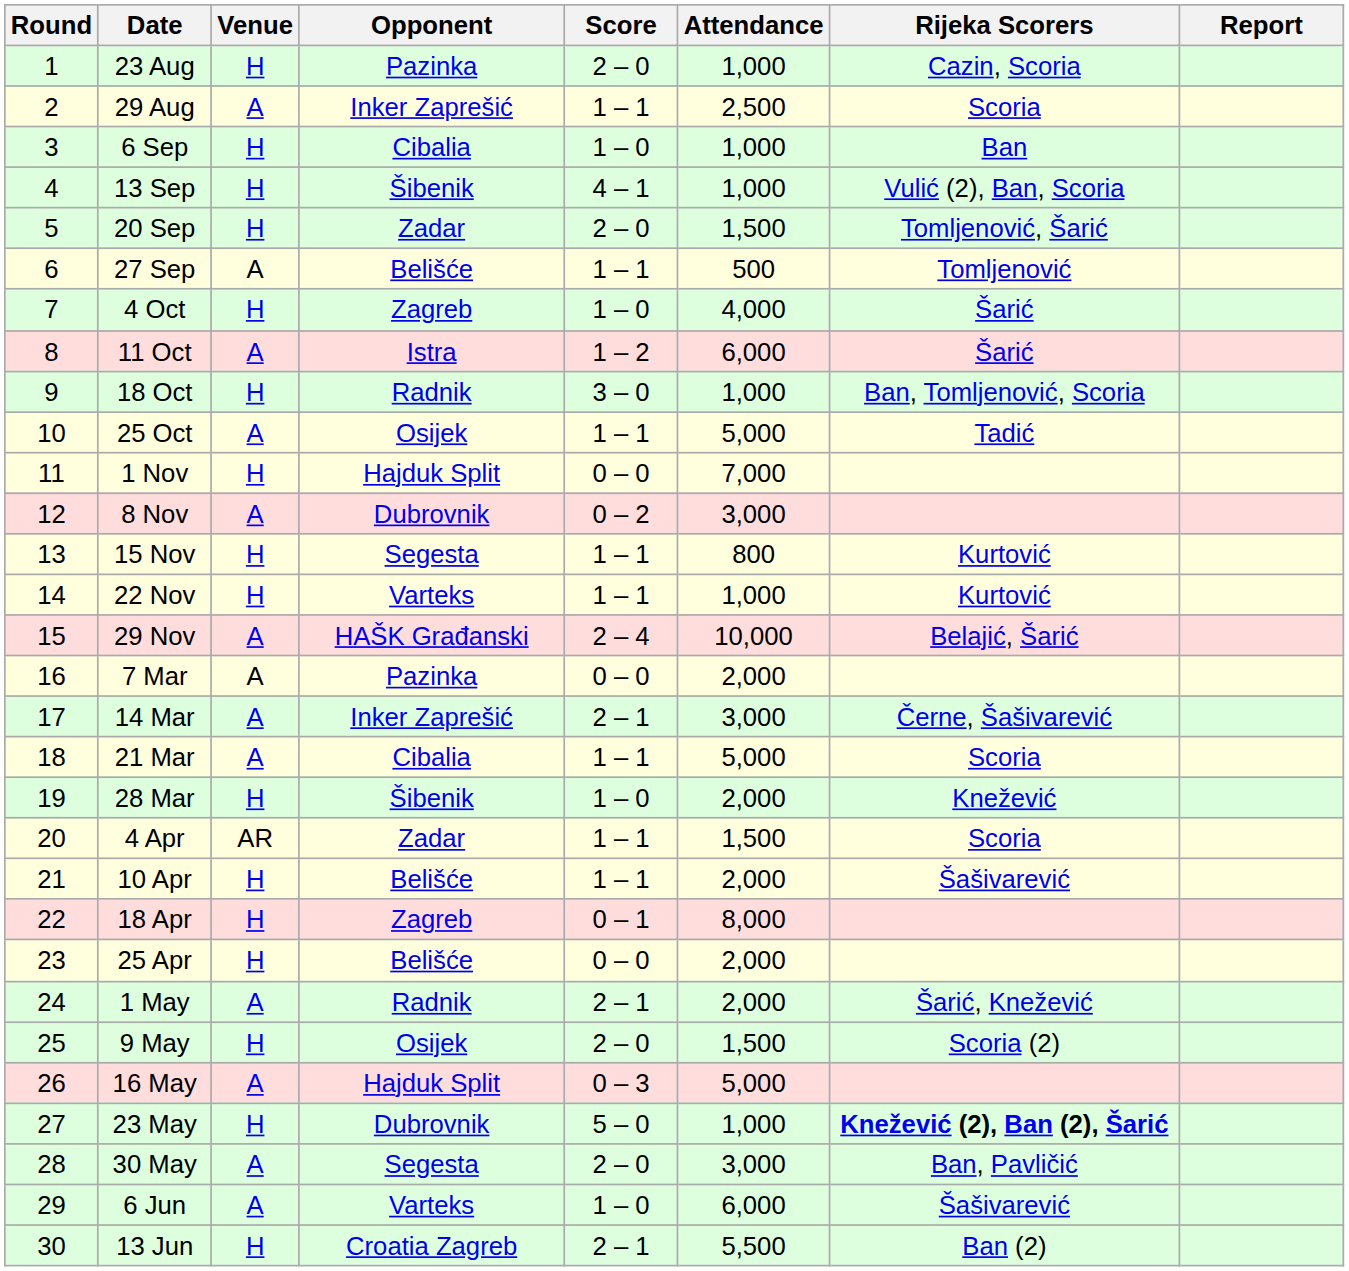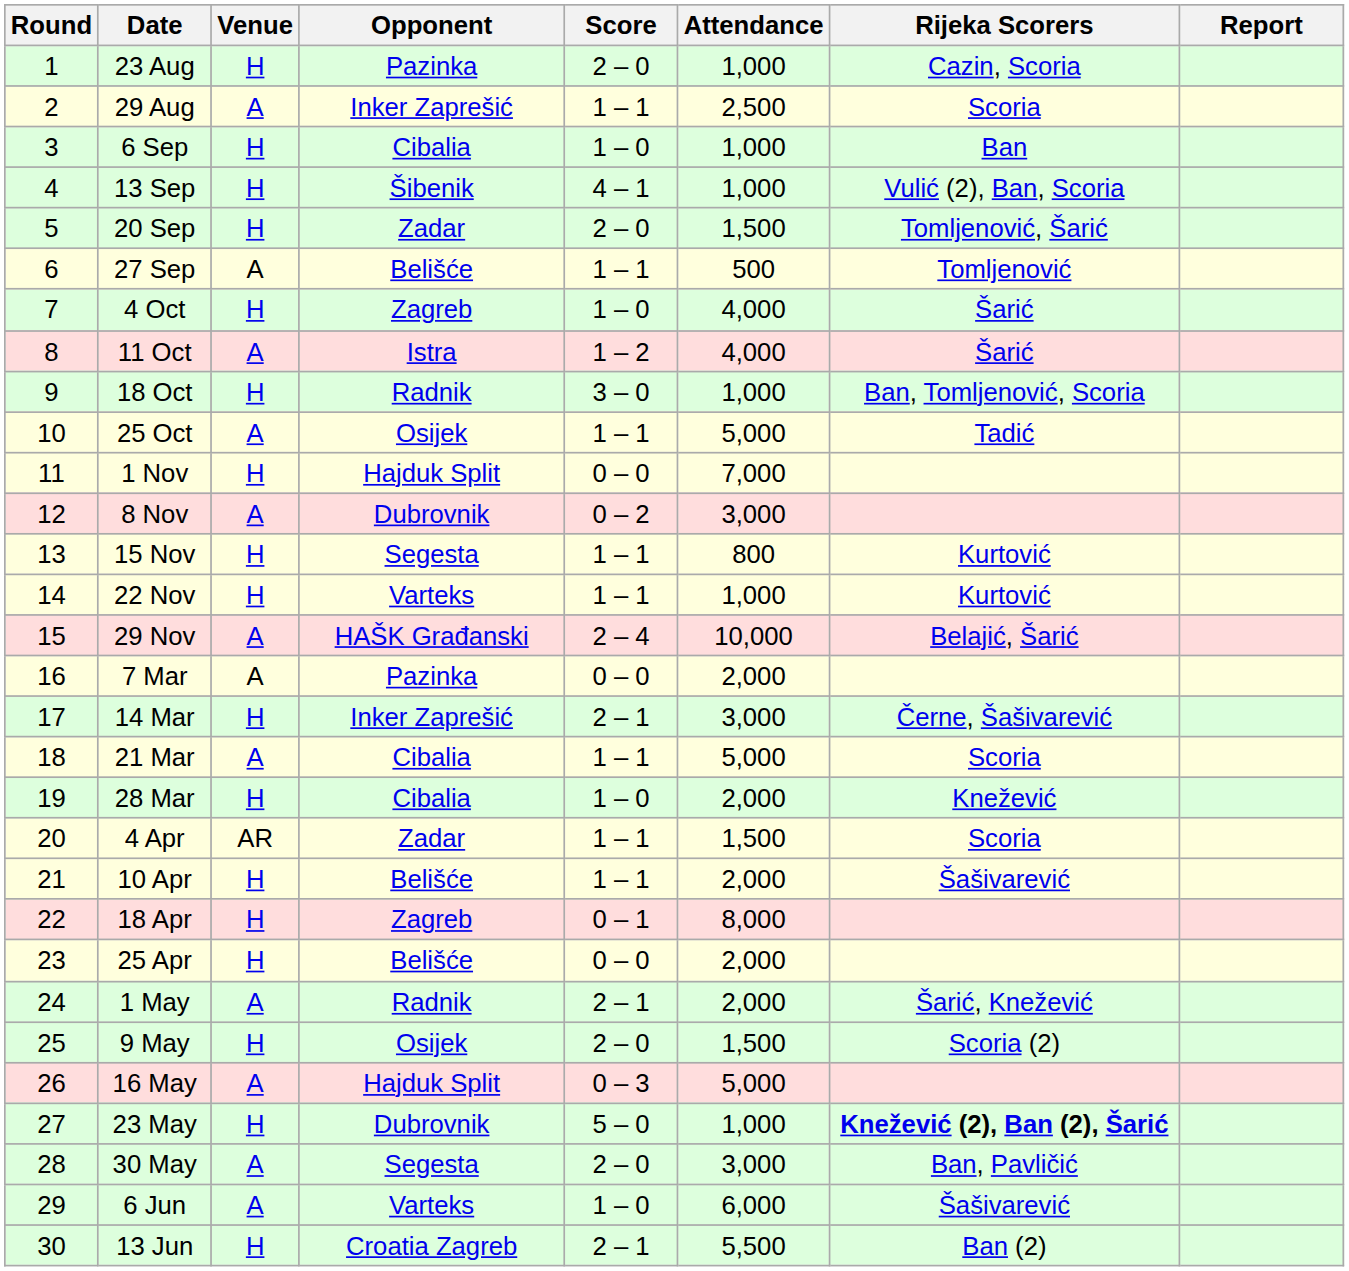11 Oct | Attendance: 6,000 -> 4,000
14 Mar | Venue: A -> H
28 Mar | Opponent: Šibenik -> Cibalia
